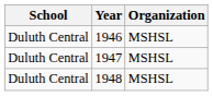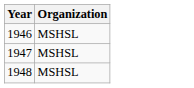- column: School | Duluth Central | Duluth Central | Duluth Central
